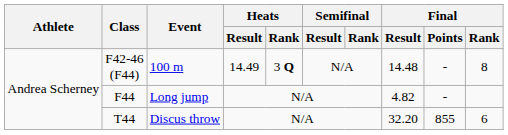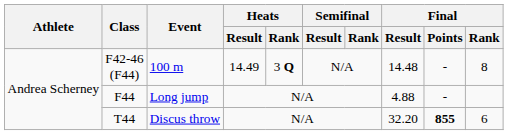Long jump | Final / Result: 4.82 -> 4.88
Discus throw | Final / Points: normal -> bold
